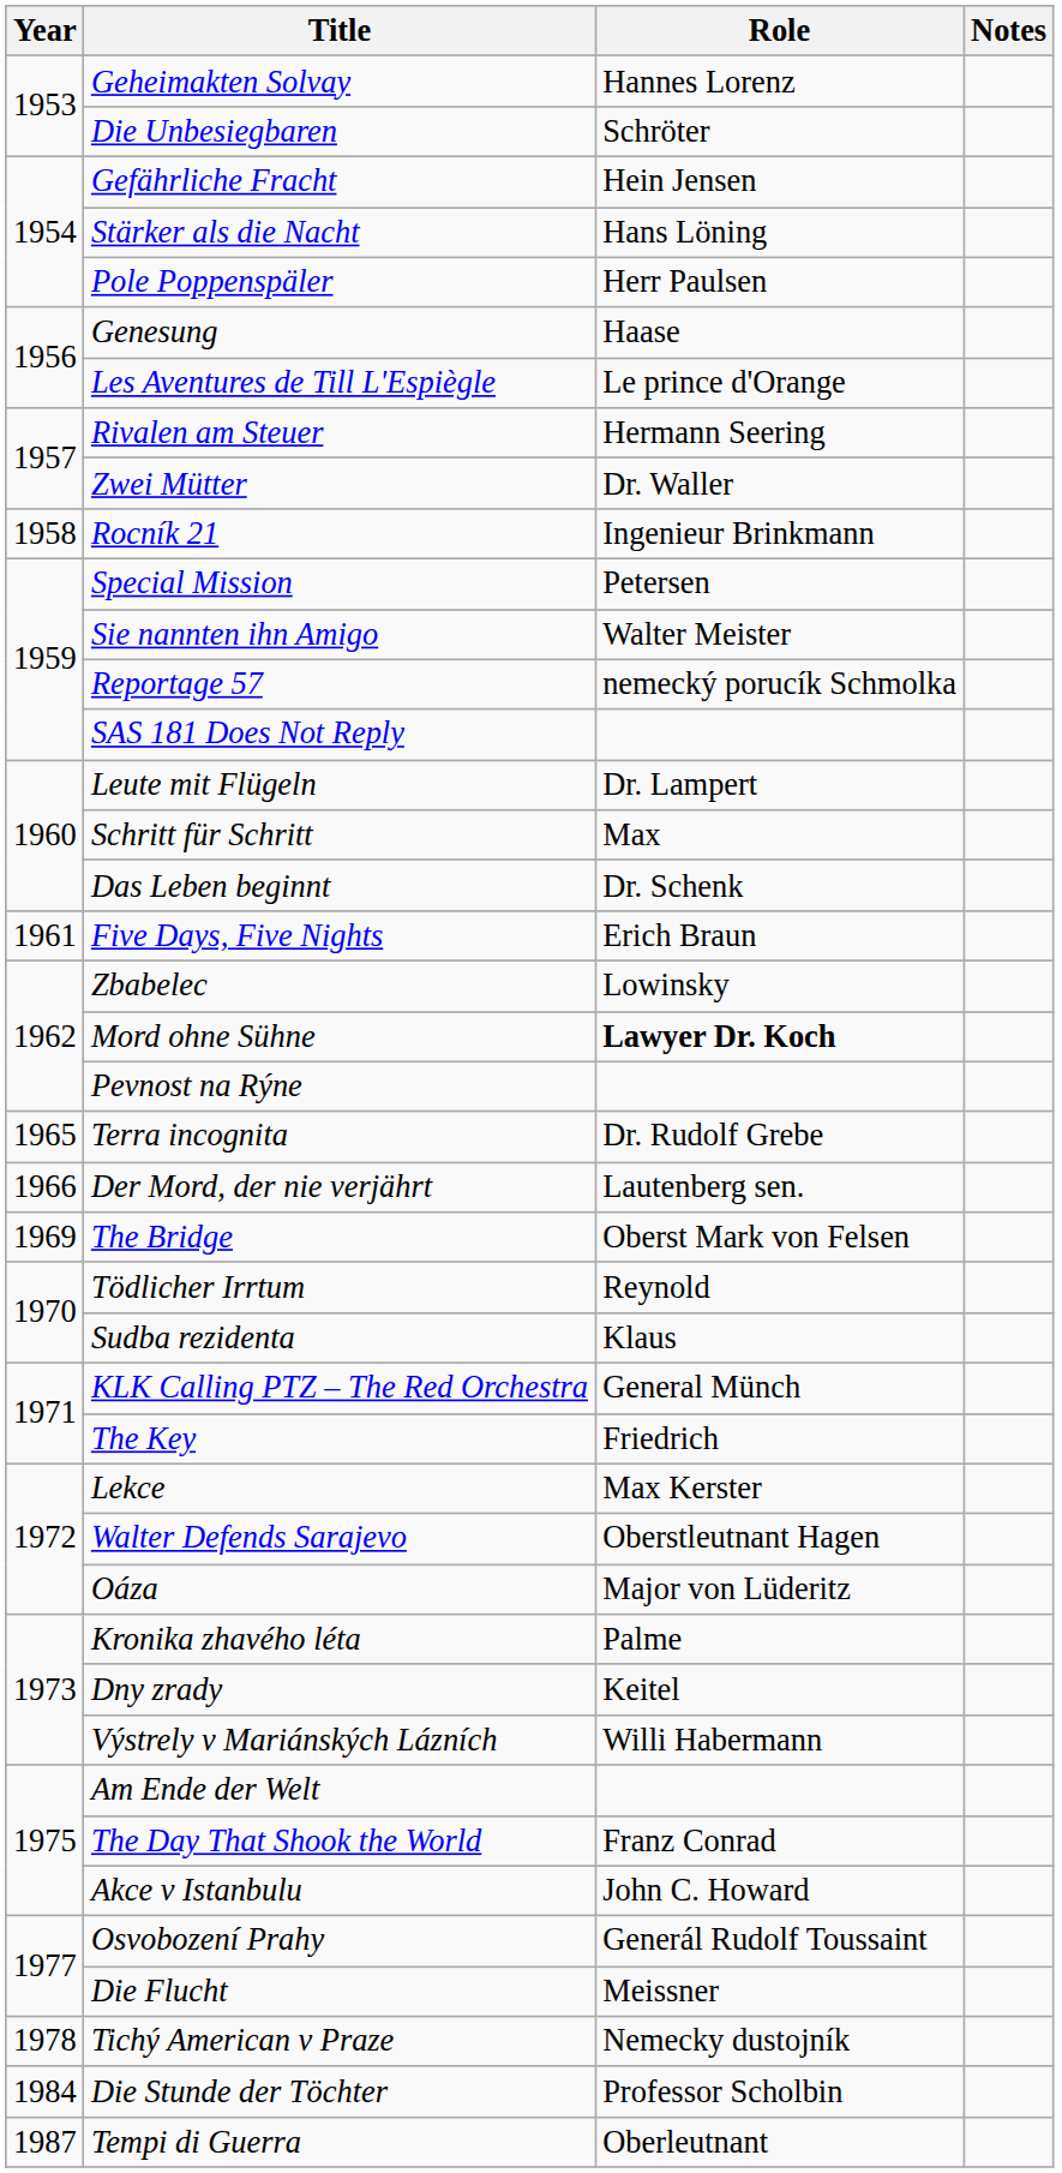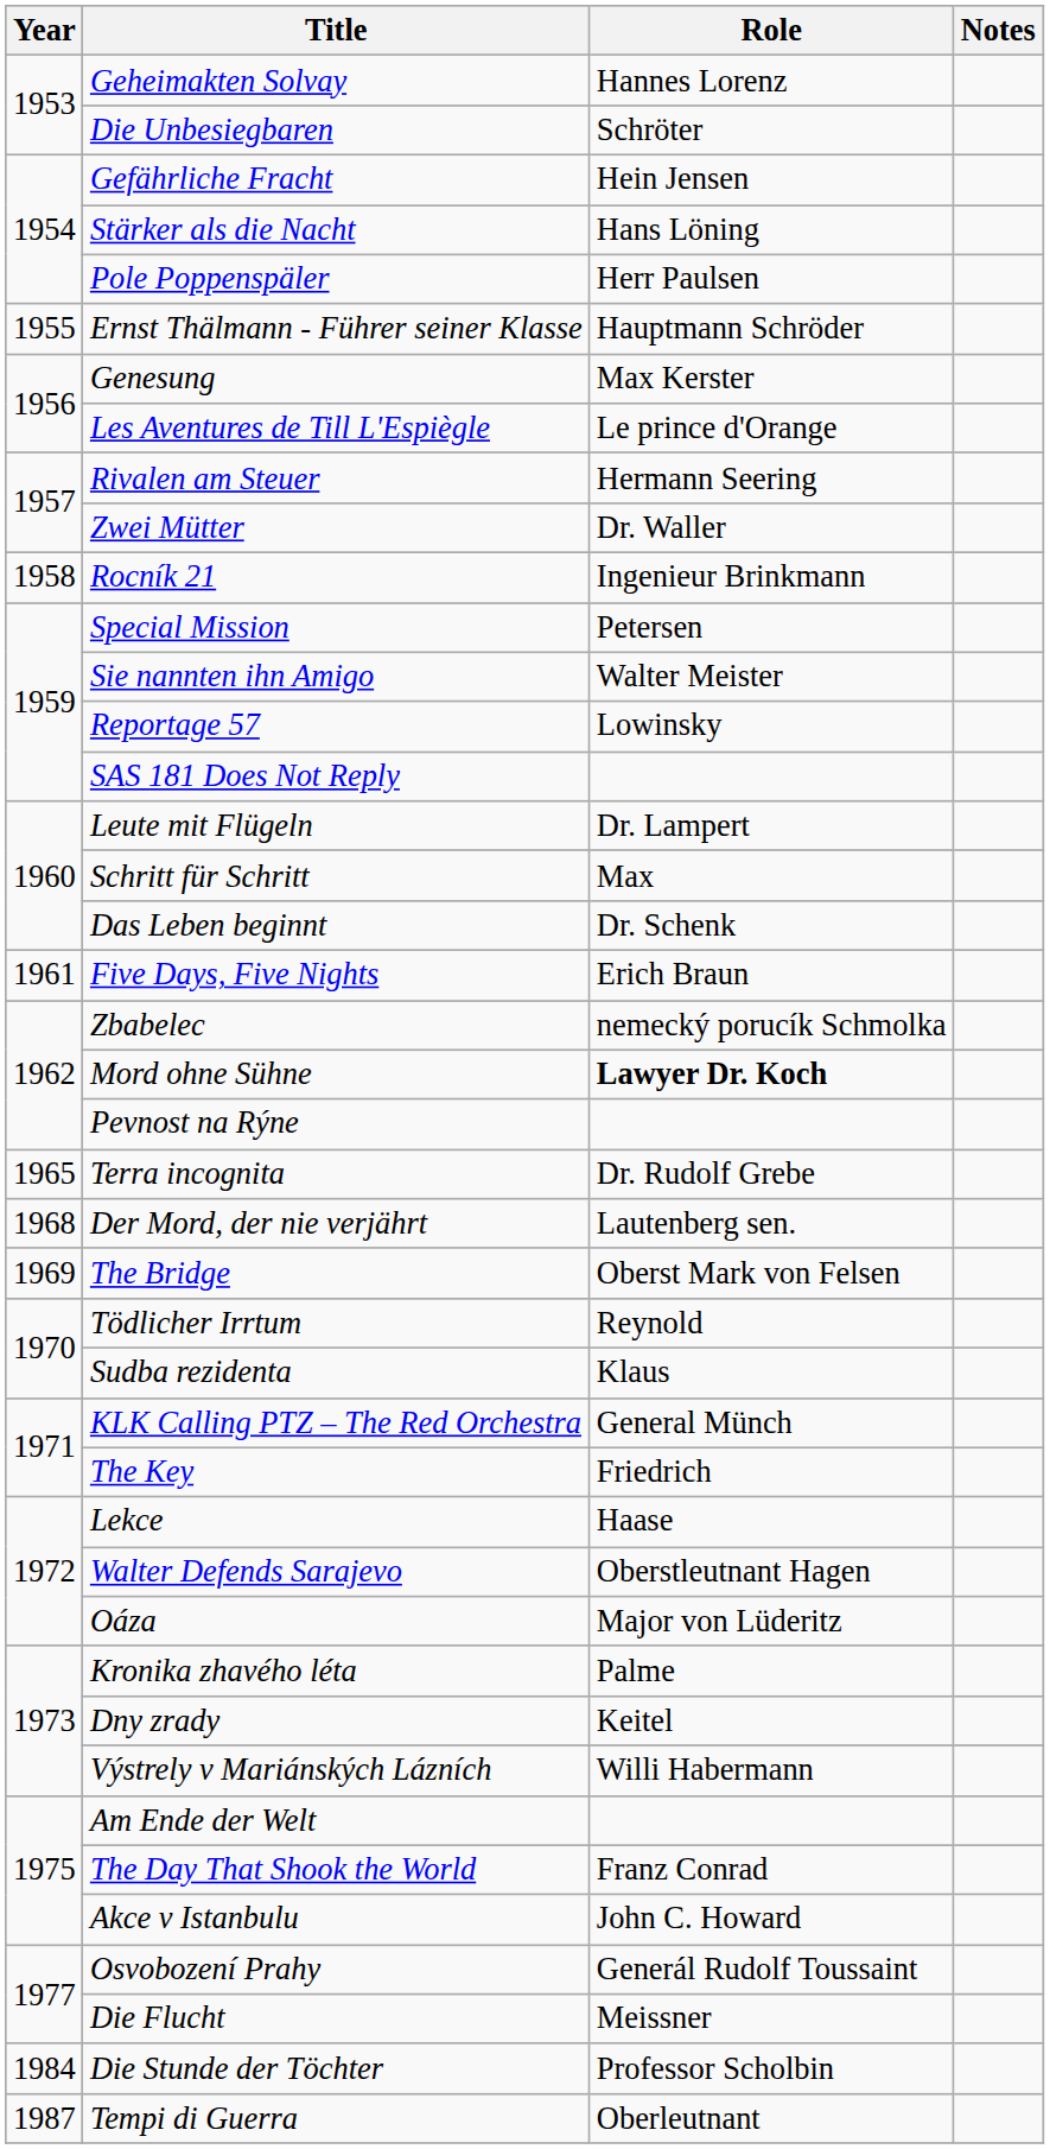+ row: 1955 | Ernst Thälmann - Führer seiner Klasse | Hauptmann Schröder
Genesung | Role: Haase -> Max Kerster
Reportage 57 | Role: nemecký porucík Schmolka -> Lowinsky
Zbabelec | Role: Lowinsky -> nemecký porucík Schmolka
Der Mord, der nie verjährt | Year: 1966 -> 1968
Lekce | Role: Max Kerster -> Haase
- row: 1978 | Tichý American v Praze | Nemecky dustojník
